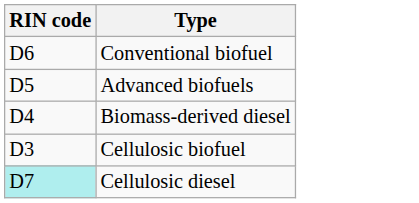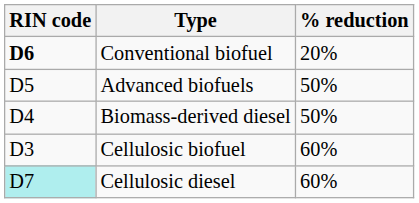+ column: % reduction | 20% | 50% | 50% | 60% | 60%
Conventional biofuel | RIN code: normal -> bold
